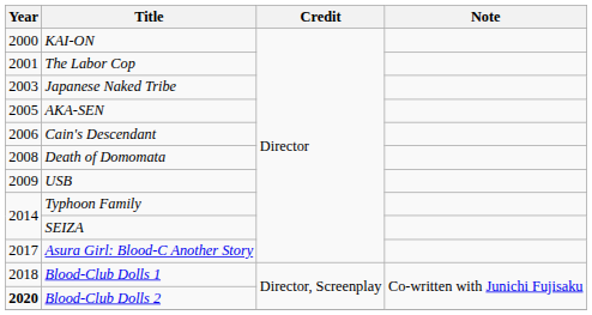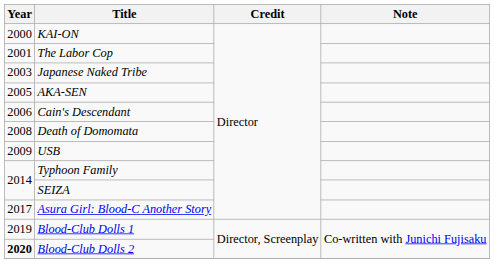Blood-Club Dolls 1 | Year: 2018 -> 2019
